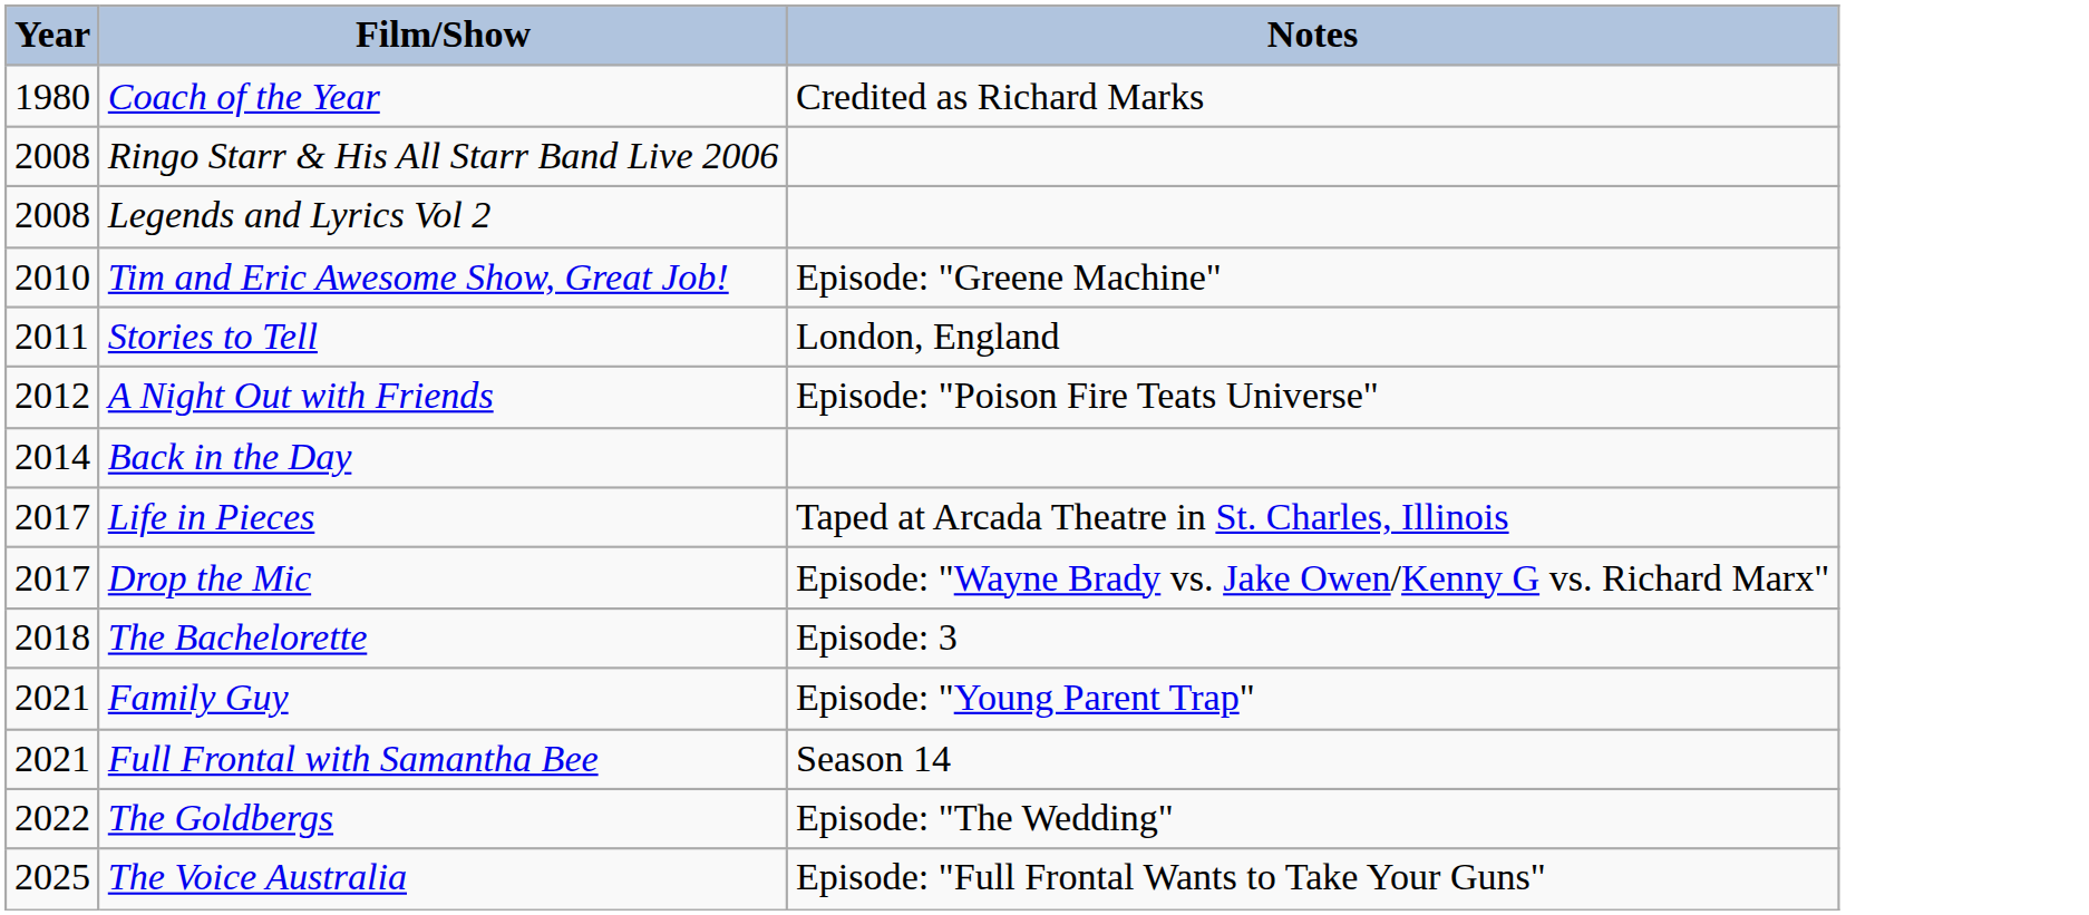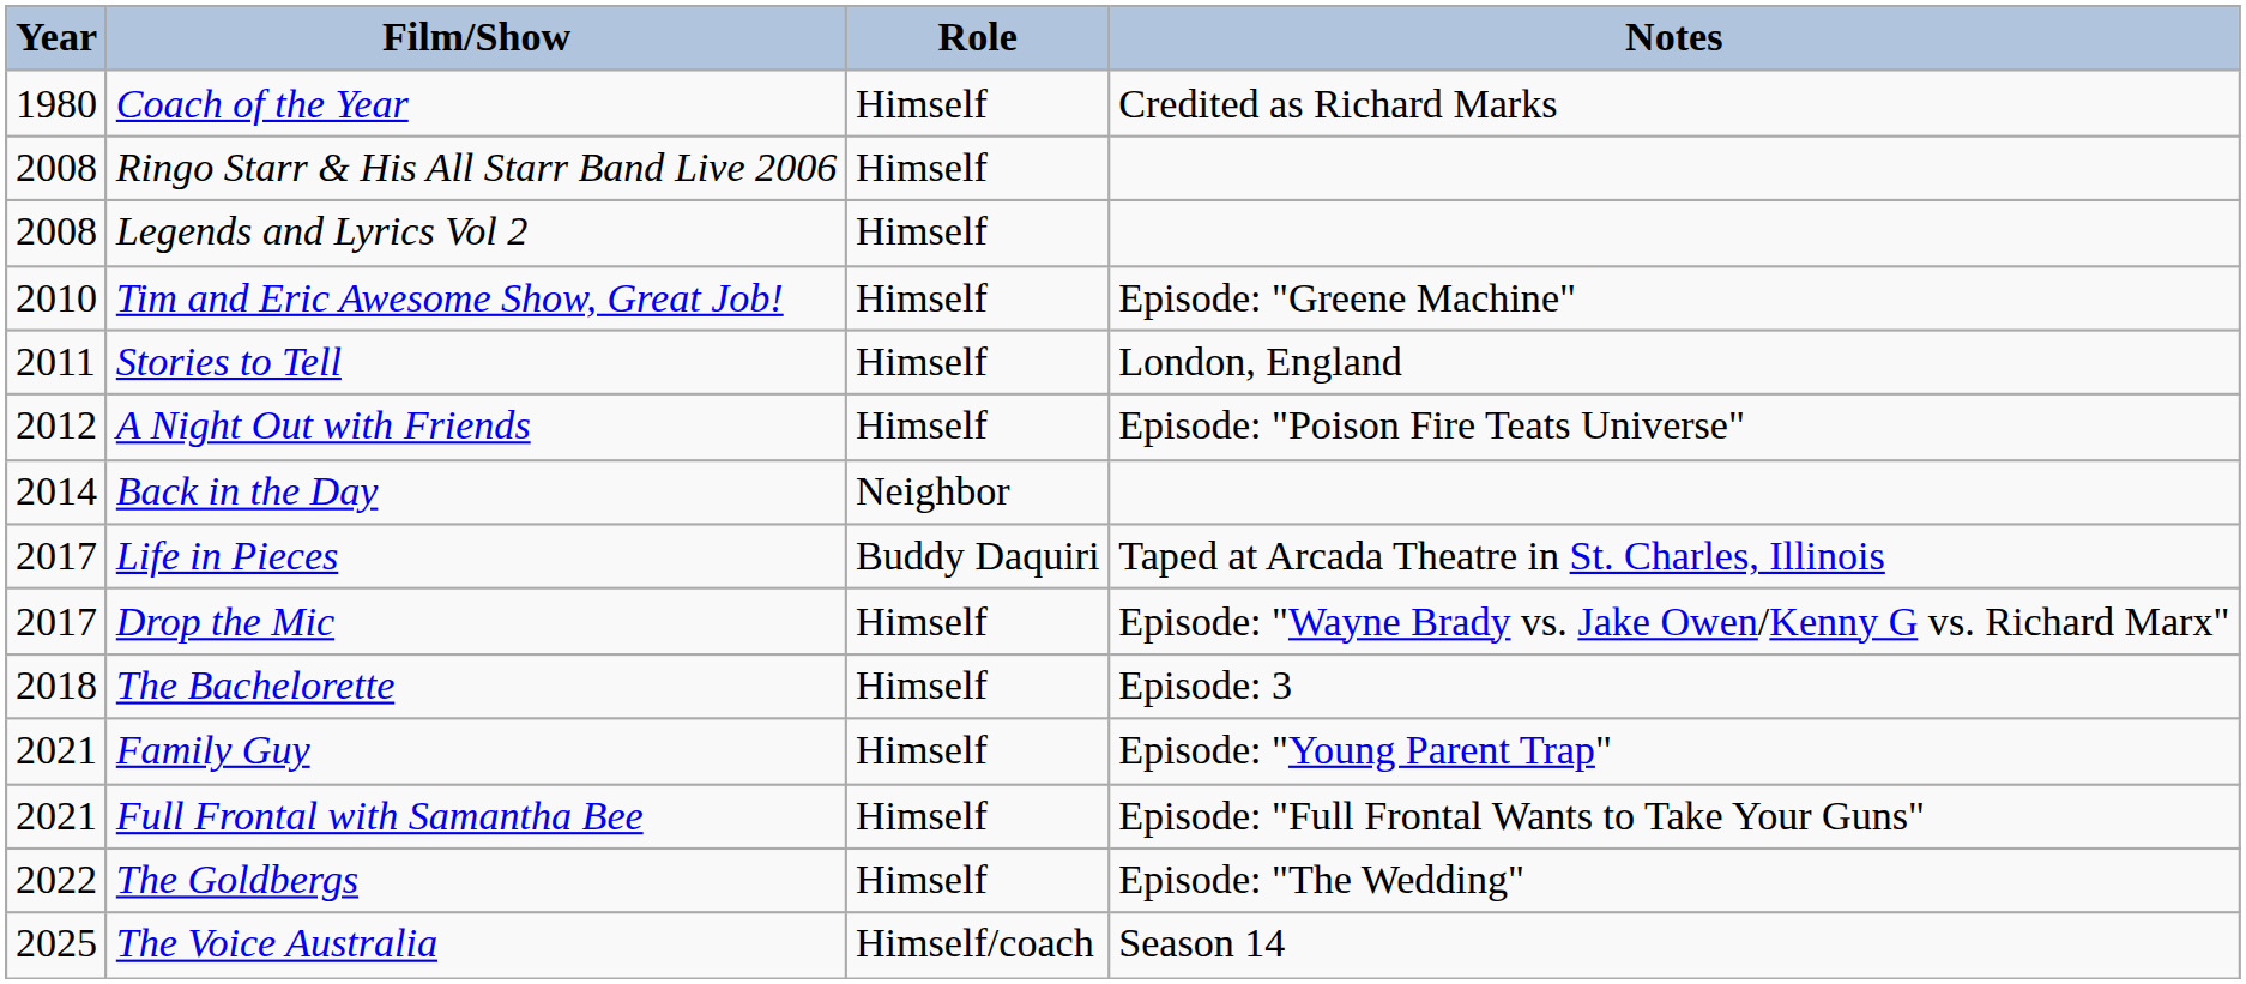+ column: Role | Himself | Himself | Himself | Himself | Himself | Himself | Neighbor | Buddy Daquiri | Himself | Himself | Himself | Himself | Himself | Himself/coach
Full Frontal with Samantha Bee | Notes: Season 14 -> Episode: "Full Frontal Wants to Take Your Guns"
The Voice Australia | Notes: Episode: "Full Frontal Wants to Take Your Guns" -> Season 14
